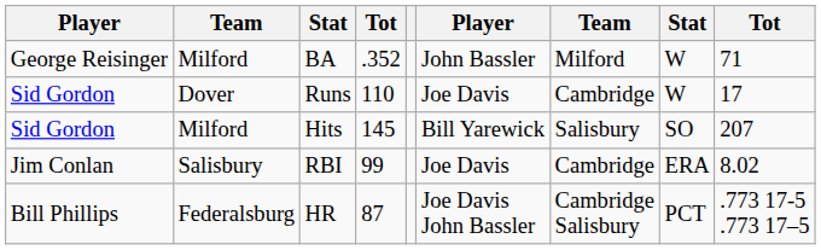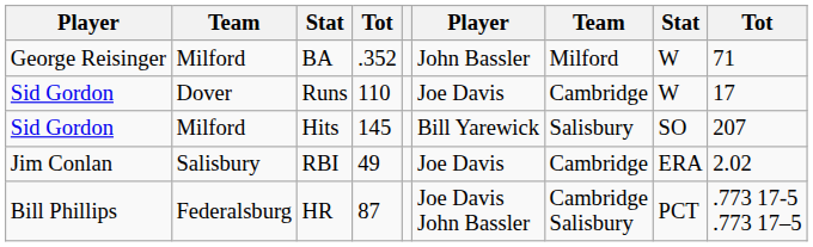RBI | column 4: 99 -> 49
RBI | column 9: 8.02 -> 2.02
